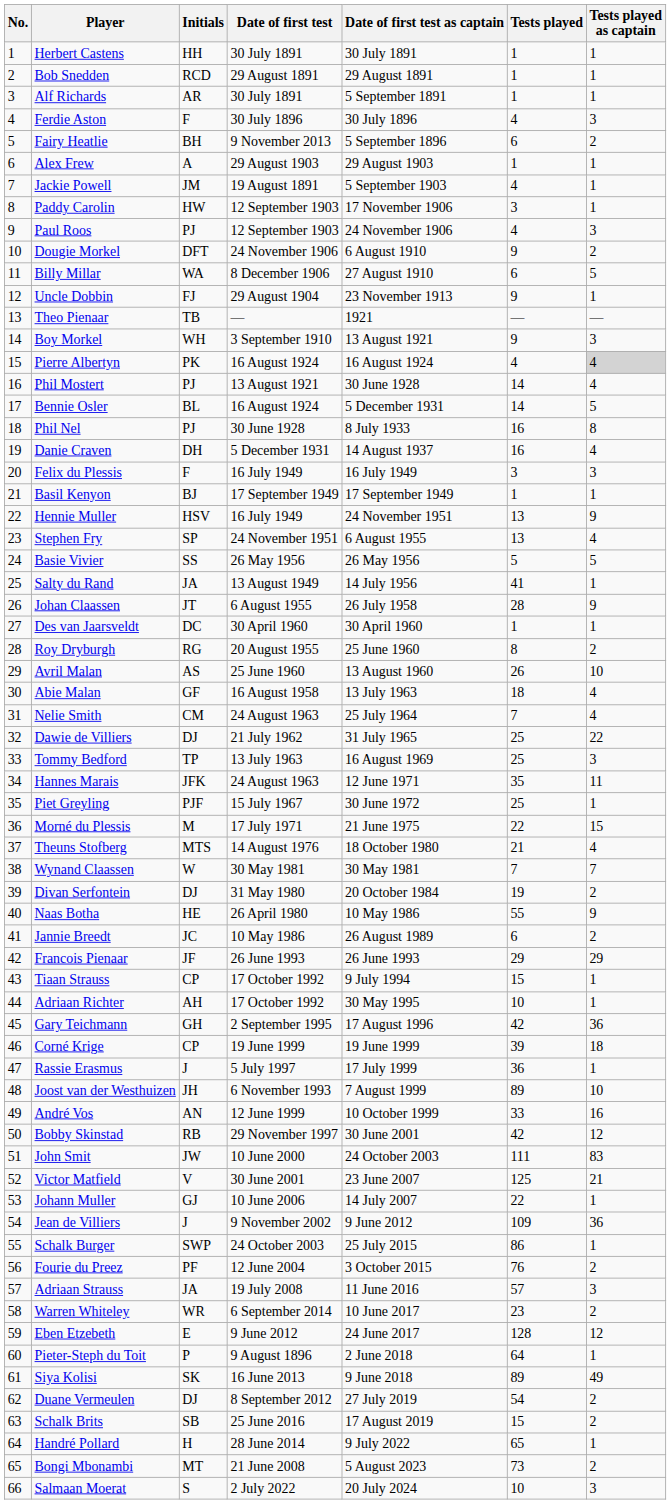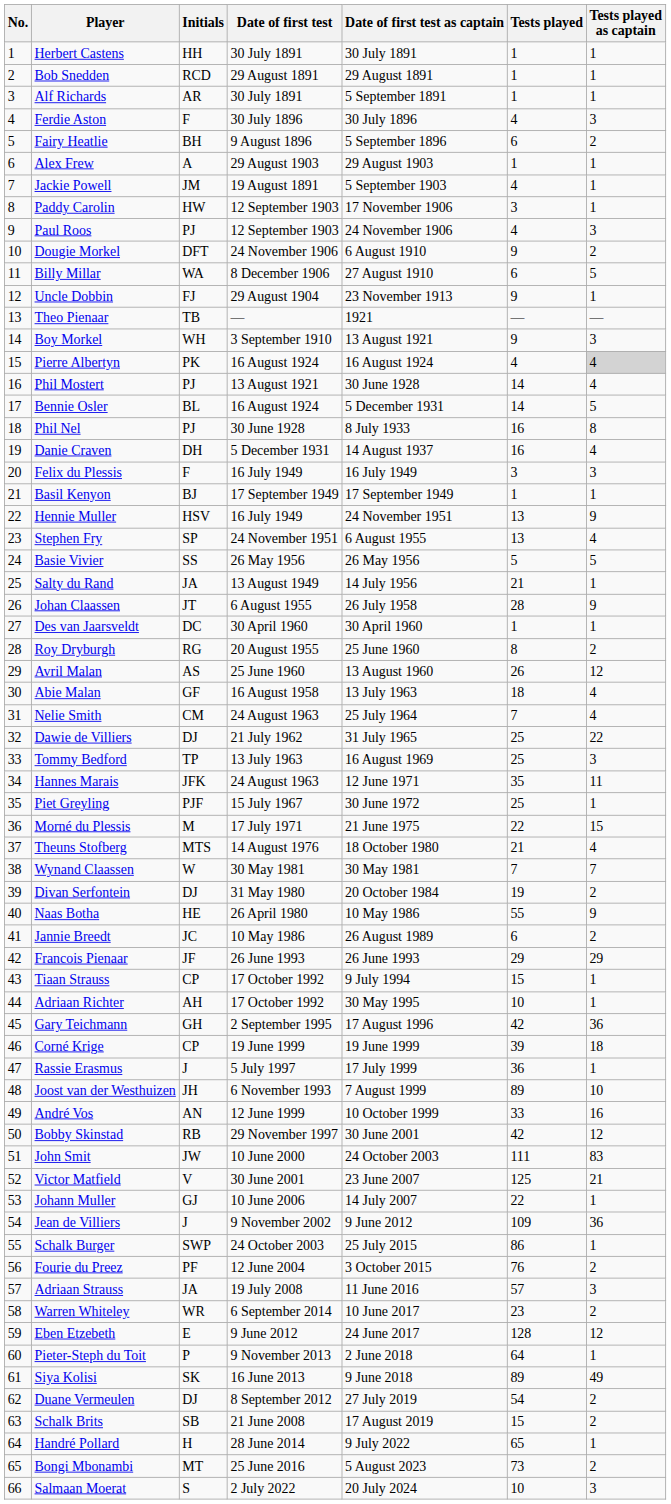Fairy Heatlie | Date of first test: 9 November 2013 -> 9 August 1896
Salty du Rand | Tests played: 41 -> 21
Avril Malan | Tests played as captain: 10 -> 12
Pieter-Steph du Toit | Date of first test: 9 August 1896 -> 9 November 2013
Schalk Brits | Date of first test: 25 June 2016 -> 21 June 2008
Bongi Mbonambi | Date of first test: 21 June 2008 -> 25 June 2016
